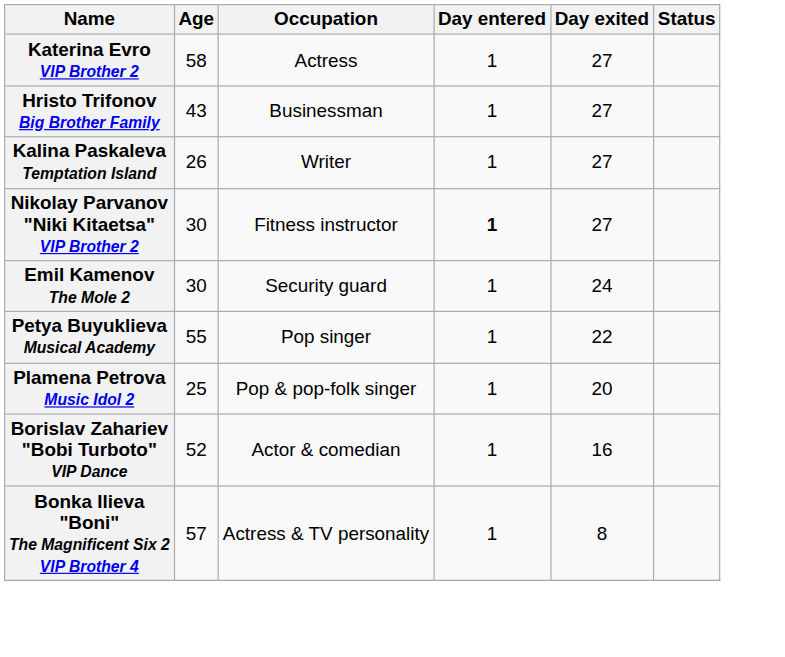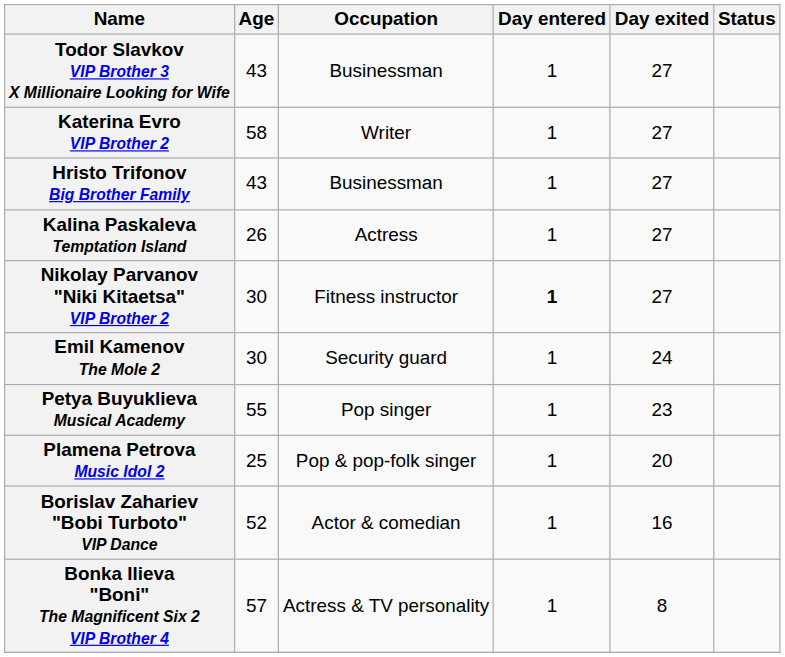+ row: Todor Slavkov VIP Brother 3 X Millionaire Looking for Wife | 43 | Businessman | 1 | 27
Katerina Evro VIP Brother 2 | Occupation: Actress -> Writer
Kalina Paskaleva Temptation Island | Occupation: Writer -> Actress
Petya Buyuklieva Musical Academy | Day exited: 22 -> 23
